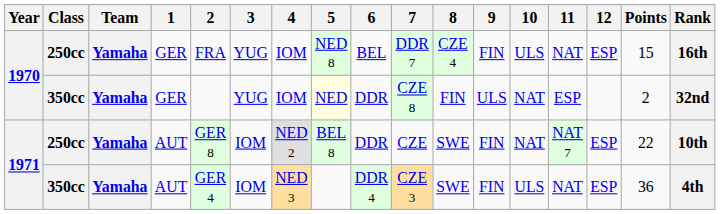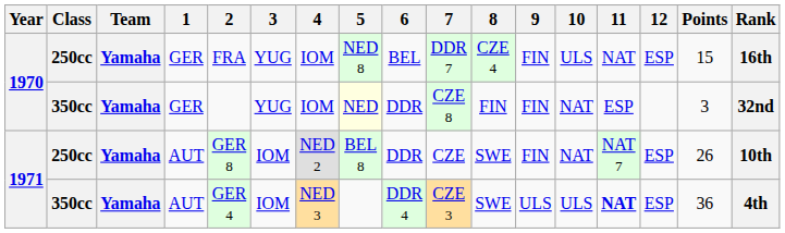1970 / 350cc | 9: ULS -> FIN
1970 / 350cc | Points: 2 -> 3
1971 / 250cc | Points: 22 -> 26
1971 / 350cc | 9: FIN -> ULS
1971 / 350cc | 11: normal -> bold
